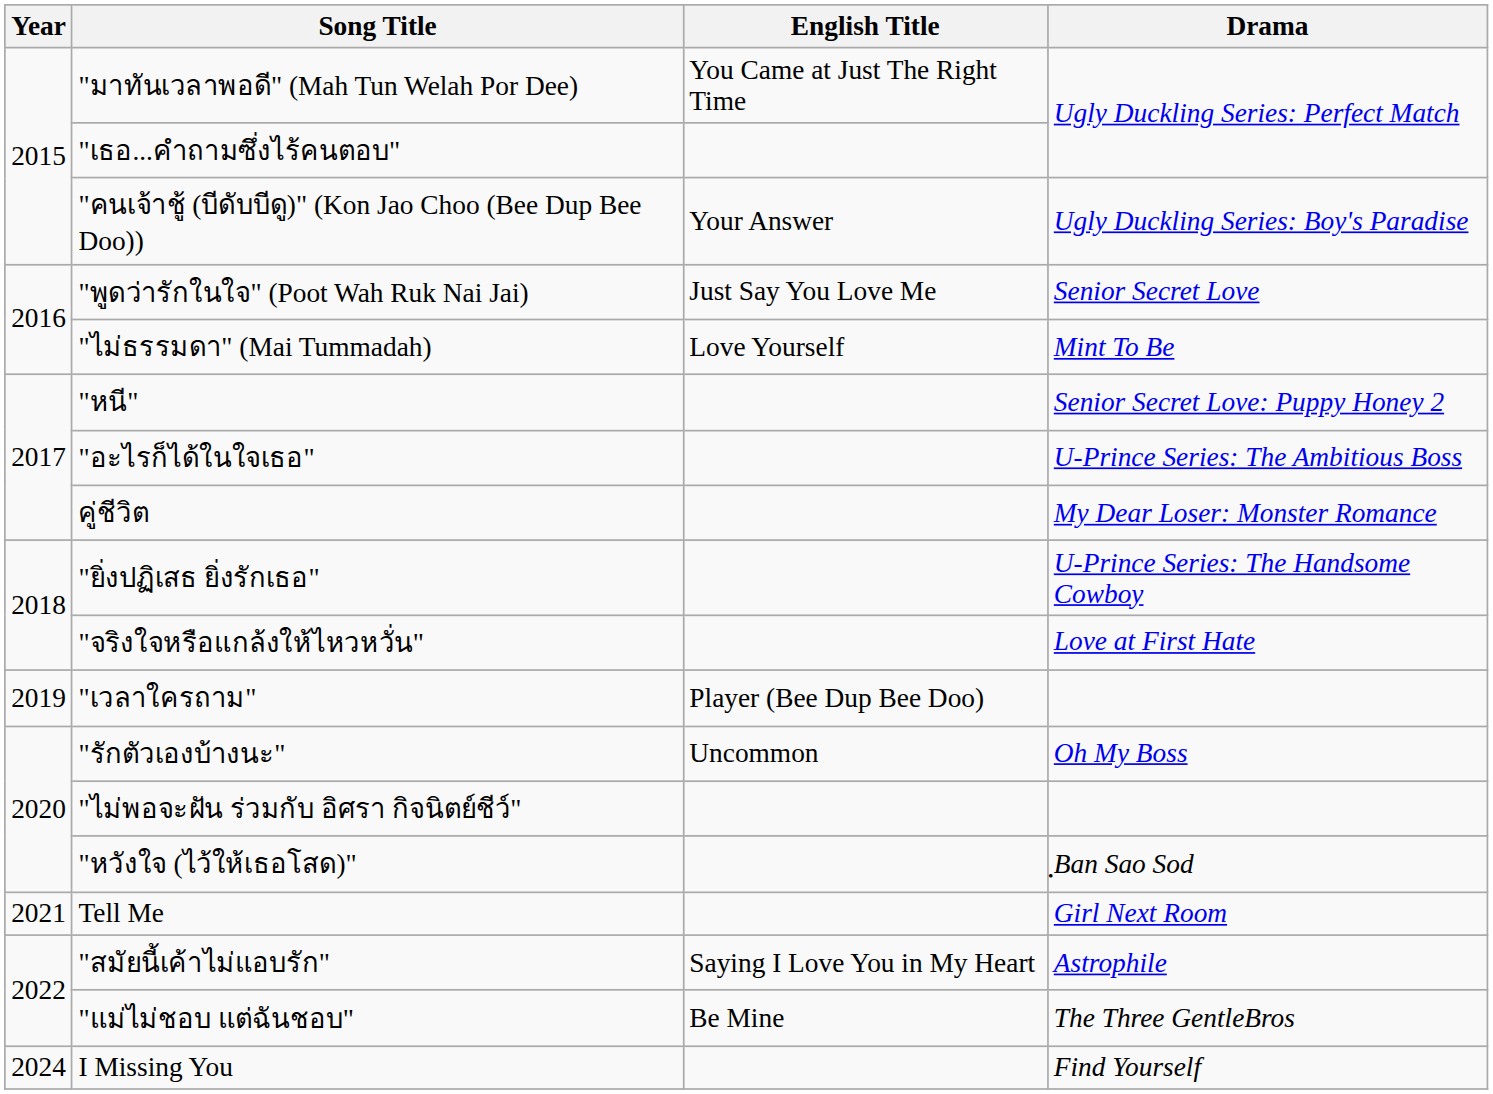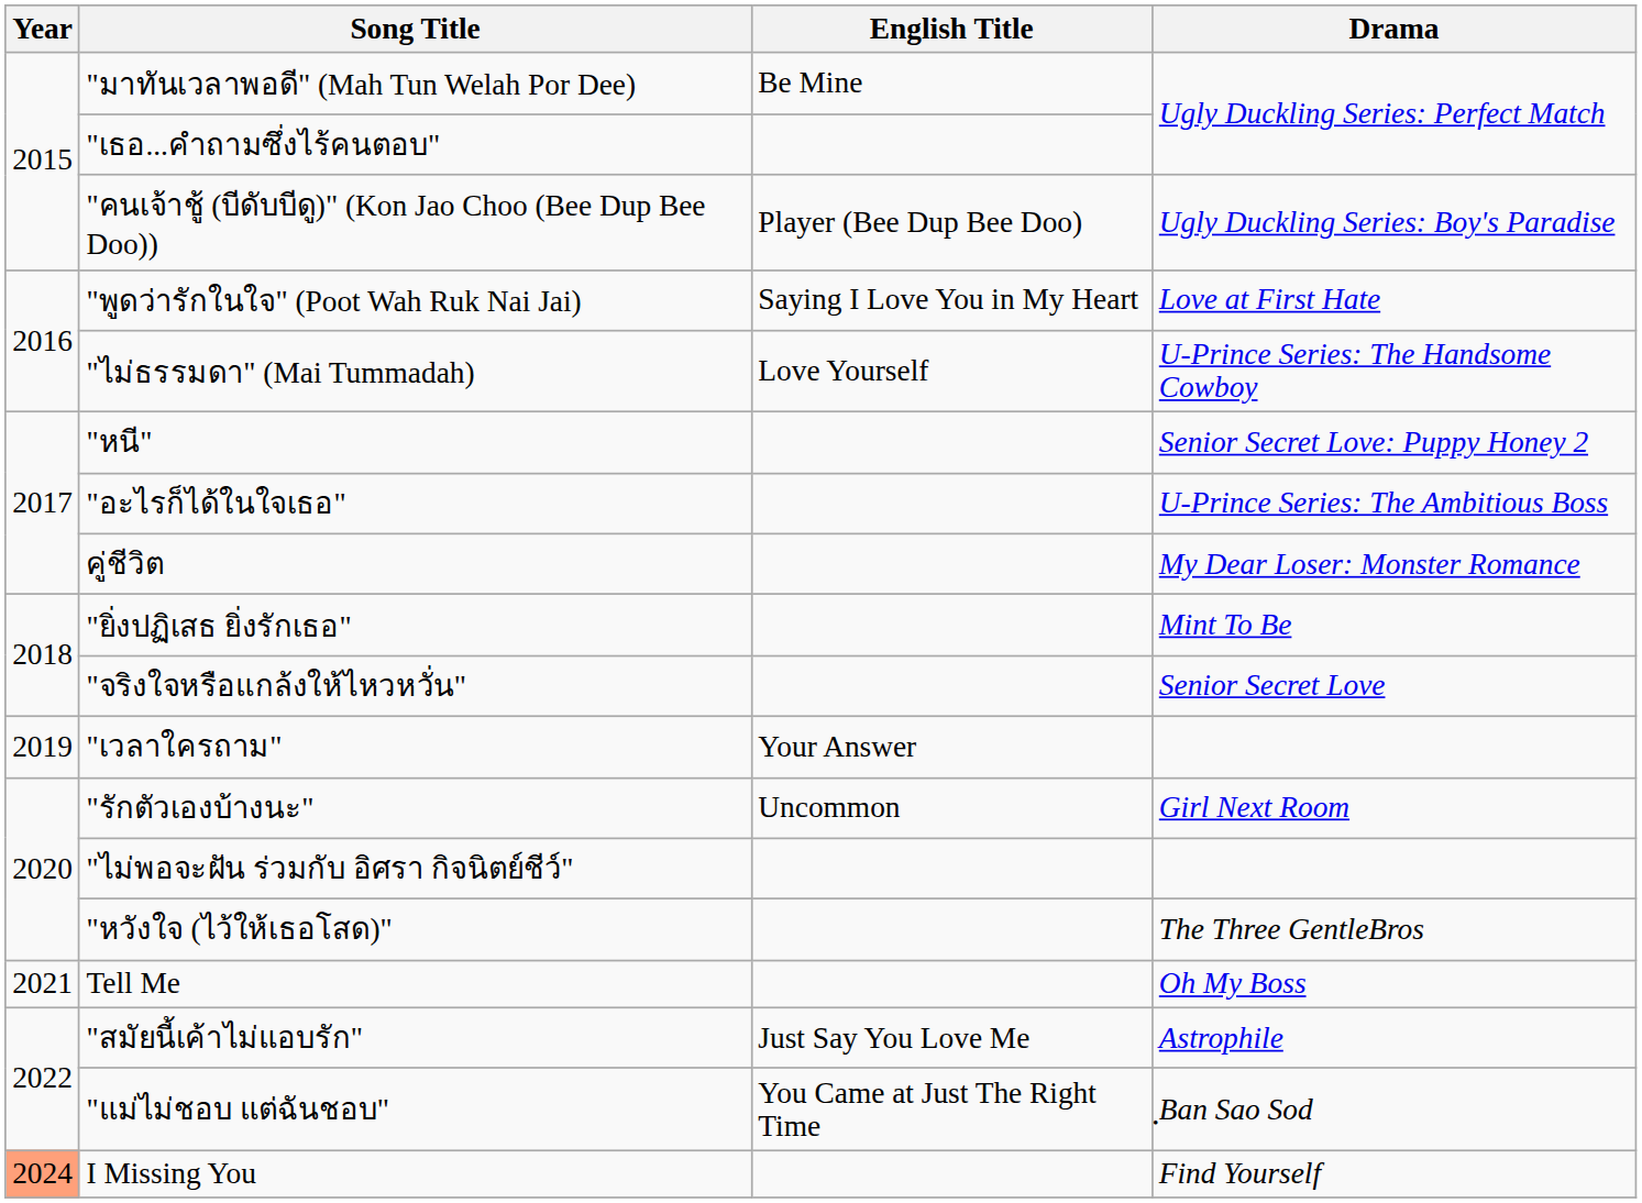"มาทันเวลาพอดี" (Mah Tun Welah Por Dee) | English Title: You Came at Just The Right Time -> Be Mine
"คนเจ้าชู้ (บีดับบีดู)" (Kon Jao Choo (Bee Dup Bee Doo)) | English Title: Your Answer -> Player (Bee Dup Bee Doo)
"พูดว่ารักในใจ" (Poot Wah Ruk Nai Jai) | English Title: Just Say You Love Me -> Saying I Love You in My Heart
"พูดว่ารักในใจ" (Poot Wah Ruk Nai Jai) | Drama: Senior Secret Love -> Love at First Hate
"ไม่ธรรมดา" (Mai Tummadah) | Drama: Mint To Be -> U-Prince Series: The Handsome Cowboy
"ยิ่งปฏิเสธ ยิ่งรักเธอ" | Drama: U-Prince Series: The Handsome Cowboy -> Mint To Be
"จริงใจหรือแกล้งให้ไหวหวั่น" | Drama: Love at First Hate -> Senior Secret Love
"เวลาใครถาม" | English Title: Player (Bee Dup Bee Doo) -> Your Answer
"รักตัวเองบ้างนะ" | Drama: Oh My Boss -> Girl Next Room
"หวังใจ (ไว้ให้เธอโสด)" | Drama: ฺBan Sao Sod -> The Three GentleBros
Tell Me | Drama: Girl Next Room -> Oh My Boss
"สมัยนี้เค้าไม่แอบรัก" | English Title: Saying I Love You in My Heart -> Just Say You Love Me
"แม่ไม่ชอบ แต่ฉันชอบ" | English Title: Be Mine -> You Came at Just The Right Time
"แม่ไม่ชอบ แต่ฉันชอบ" | Drama: The Three GentleBros -> ฺBan Sao Sod
I Missing You | Year: no background -> lightsalmon background
